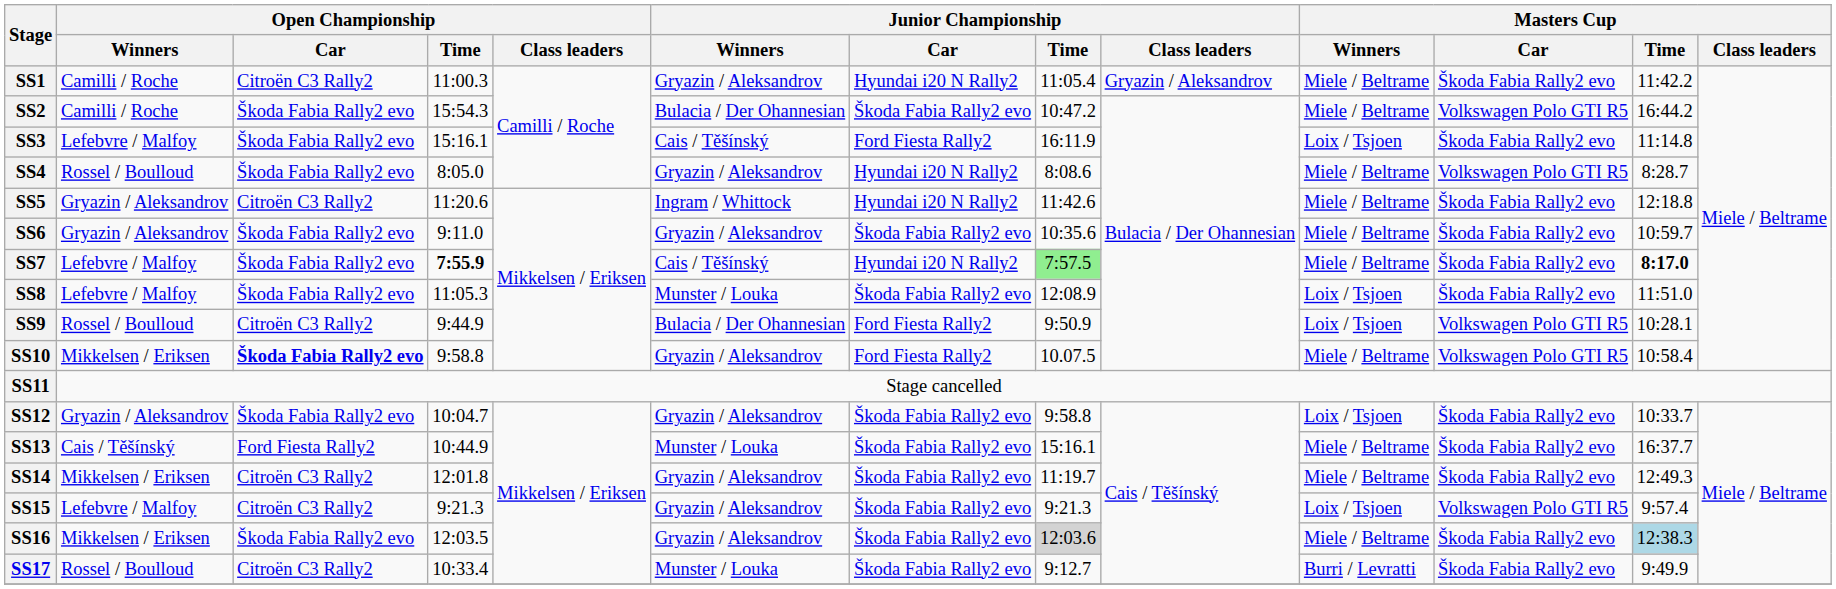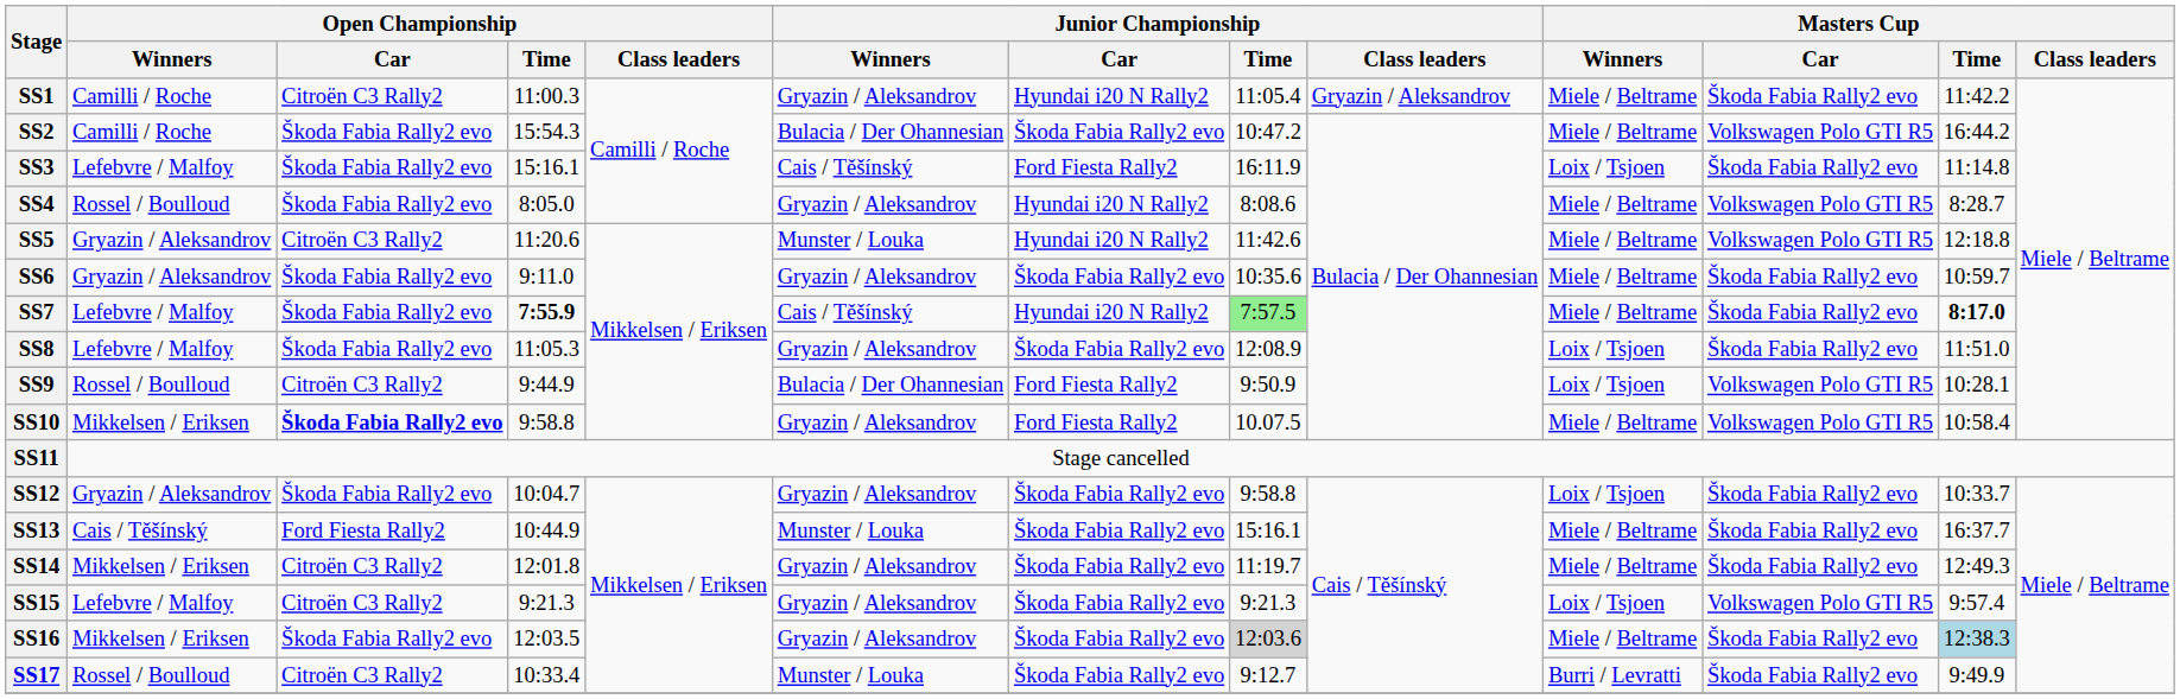SS5 | Junior Championship / Winners: Ingram / Whittock -> Munster / Louka
SS5 | Masters Cup / Car: Škoda Fabia Rally2 evo -> Volkswagen Polo GTI R5
SS8 | Junior Championship / Winners: Munster / Louka -> Gryazin / Aleksandrov
